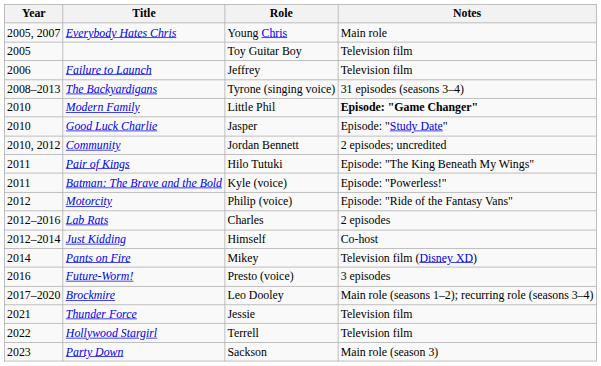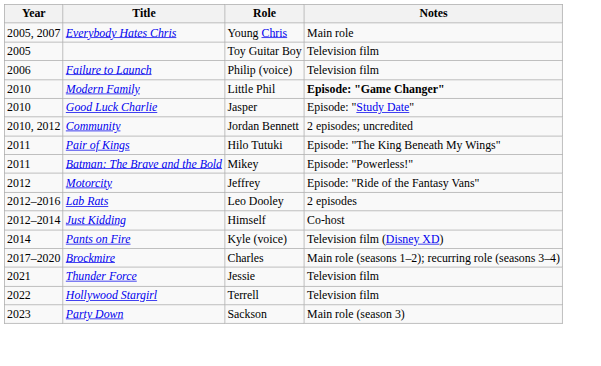Failure to Launch | Role: Jeffrey -> Philip (voice)
- row: 2008–2013 | The Backyardigans | Tyrone (singing voice) | 31 episodes (seasons 3–4)
Batman: The Brave and the Bold | Role: Kyle (voice) -> Mikey
Motorcity | Role: Philip (voice) -> Jeffrey
Lab Rats | Role: Charles -> Leo Dooley
Pants on Fire | Role: Mikey -> Kyle (voice)
- row: 2016 | Future-Worm! | Presto (voice) | 3 episodes
Brockmire | Role: Leo Dooley -> Charles
